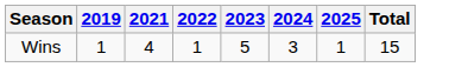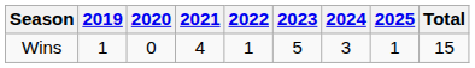+ column: 2020 | 0
